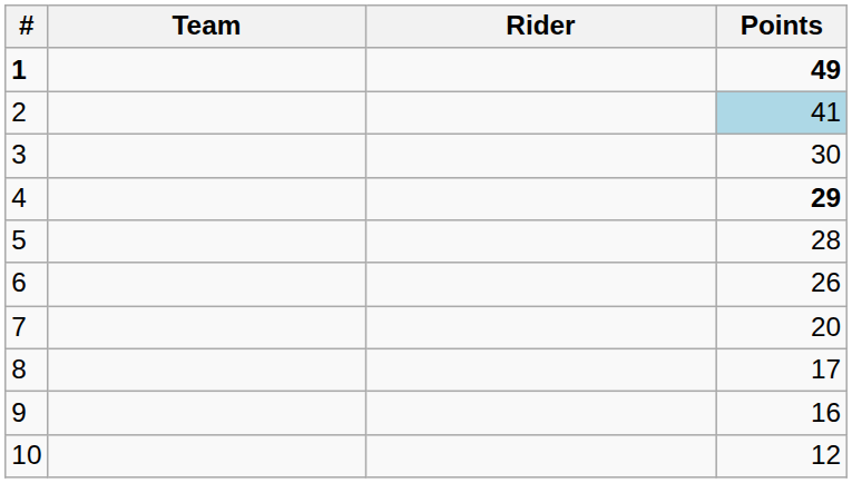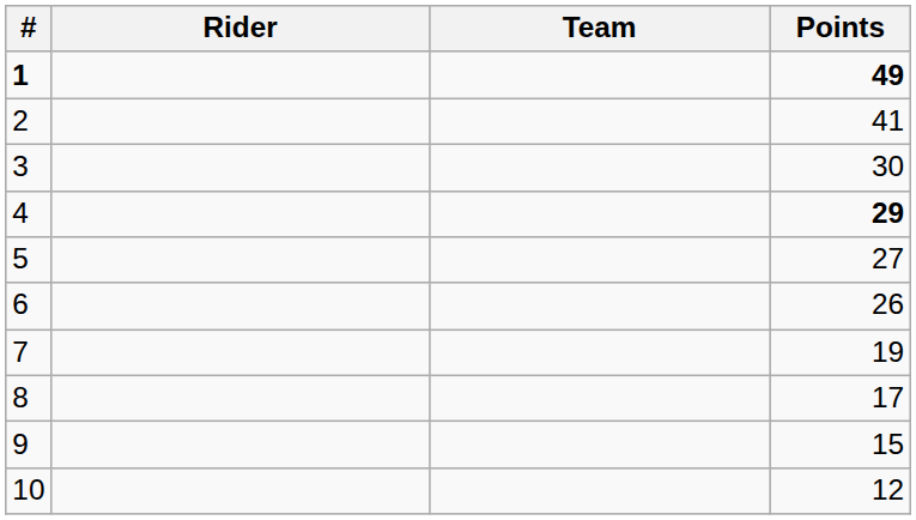columns swapped: Rider <-> Team
2 | Points: lightblue background -> no background
5 | Points: 28 -> 27
7 | Points: 20 -> 19
9 | Points: 16 -> 15
